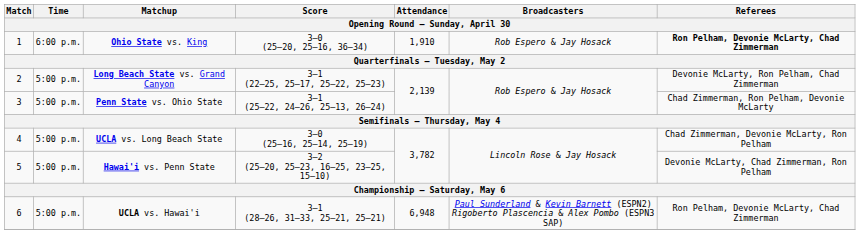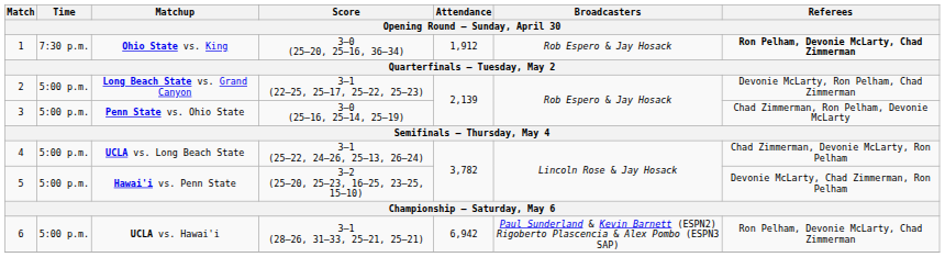Ohio State vs. King | Time: 6:00 p.m. -> 7:30 p.m.
Ohio State vs. King | Attendance: 1,910 -> 1,912
Penn State vs. Ohio State | Score: 3–1 (25–22, 24–26, 25–13, 26–24) -> 3–0 (25–16, 25–14, 25–19)
UCLA vs. Long Beach State | Score: 3–0 (25–16, 25–14, 25–19) -> 3–1 (25–22, 24–26, 25–13, 26–24)
UCLA vs. Hawai'i | Attendance: 6,948 -> 6,942
